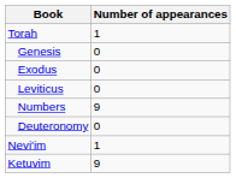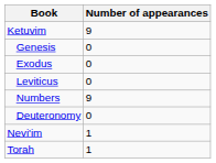rows swapped: Torah <-> Ketuvim
